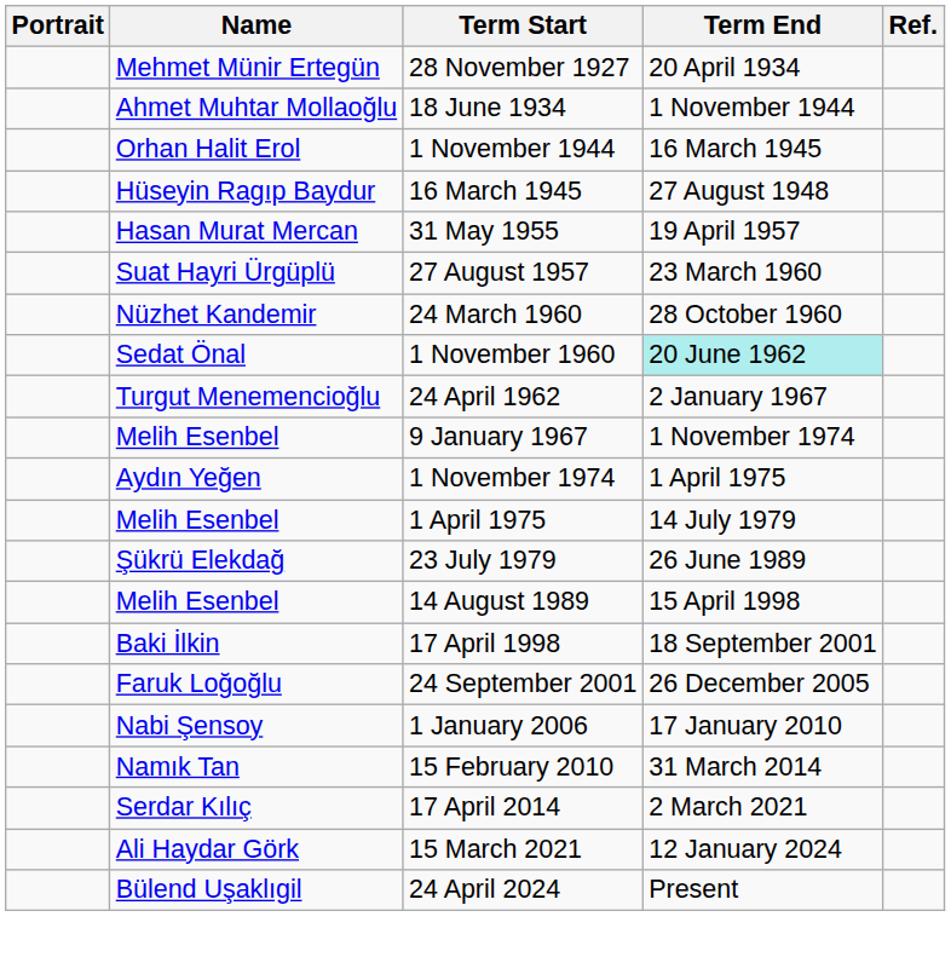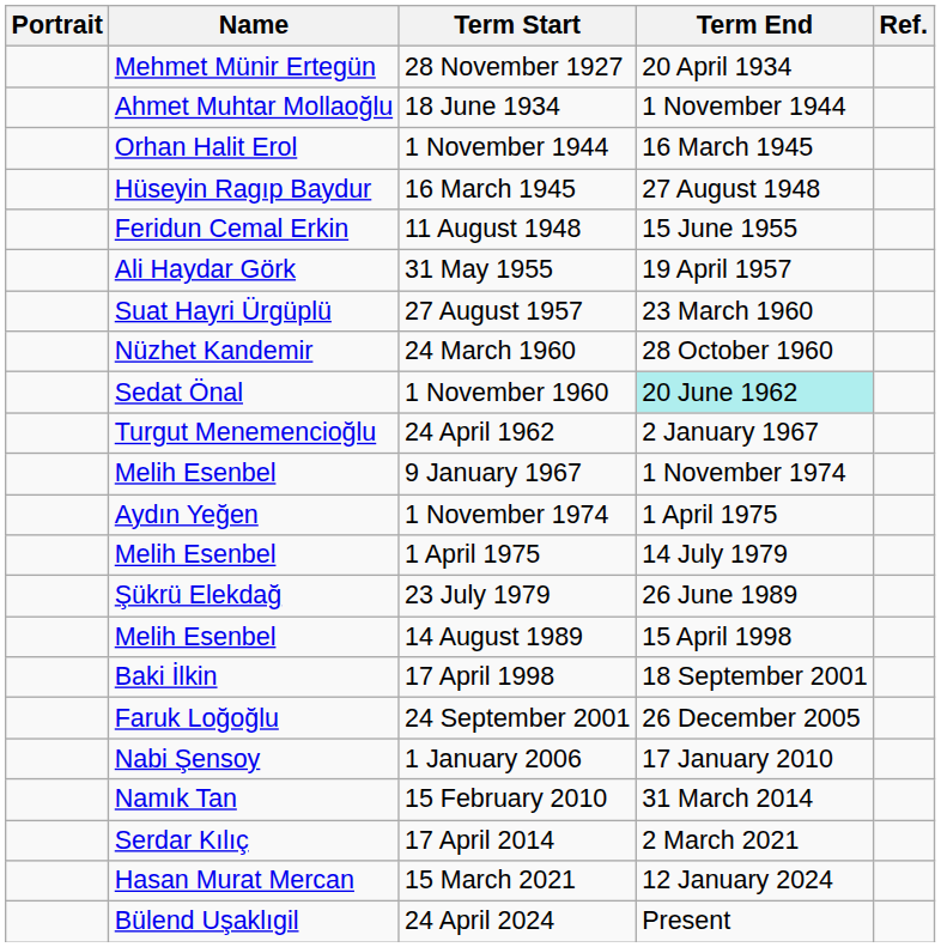+ row: Feridun Cemal Erkin | 11 August 1948 | 15 June 1955
31 May 1955 | Name: Hasan Murat Mercan -> Ali Haydar Görk
15 March 2021 | Name: Ali Haydar Görk -> Hasan Murat Mercan
